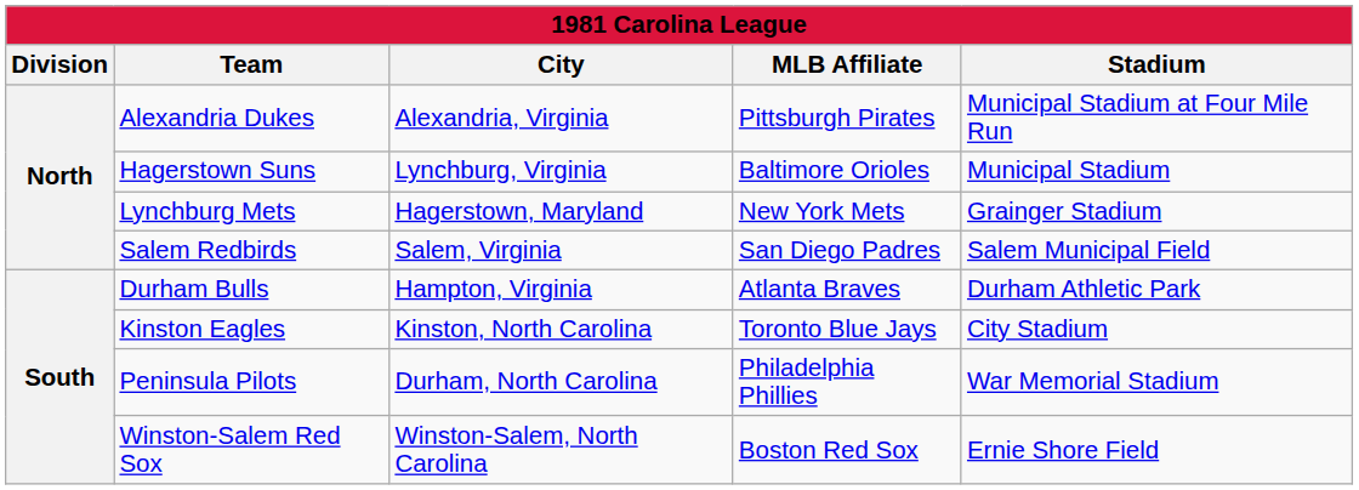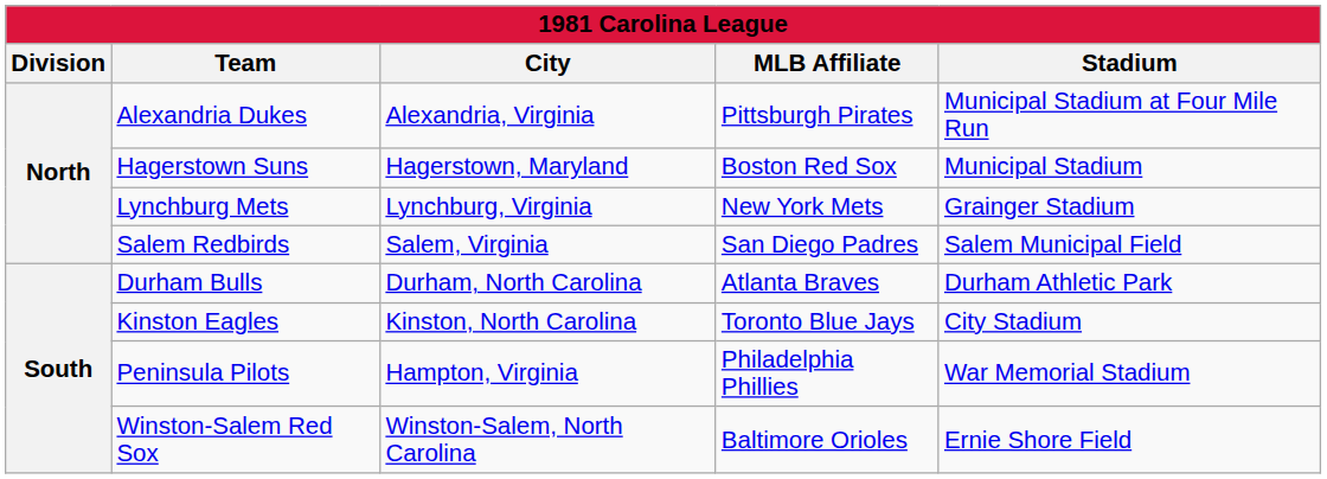Hagerstown Suns | City: Lynchburg, Virginia -> Hagerstown, Maryland
Hagerstown Suns | MLB Affiliate: Baltimore Orioles -> Boston Red Sox
Lynchburg Mets | City: Hagerstown, Maryland -> Lynchburg, Virginia
Durham Bulls | City: Hampton, Virginia -> Durham, North Carolina
Peninsula Pilots | City: Durham, North Carolina -> Hampton, Virginia
Winston-Salem Red Sox | MLB Affiliate: Boston Red Sox -> Baltimore Orioles
